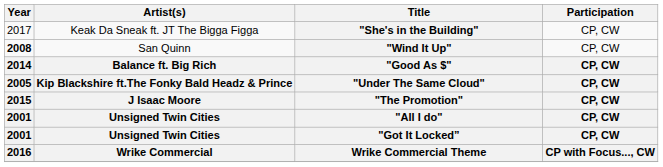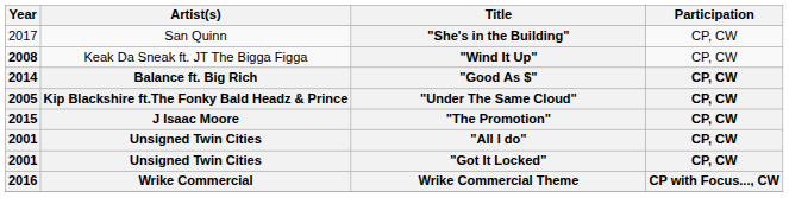"She's in the Building" | Artist(s): Keak Da Sneak ft. JT The Bigga Figga -> San Quinn
"Wind It Up" | Artist(s): San Quinn -> Keak Da Sneak ft. JT The Bigga Figga
